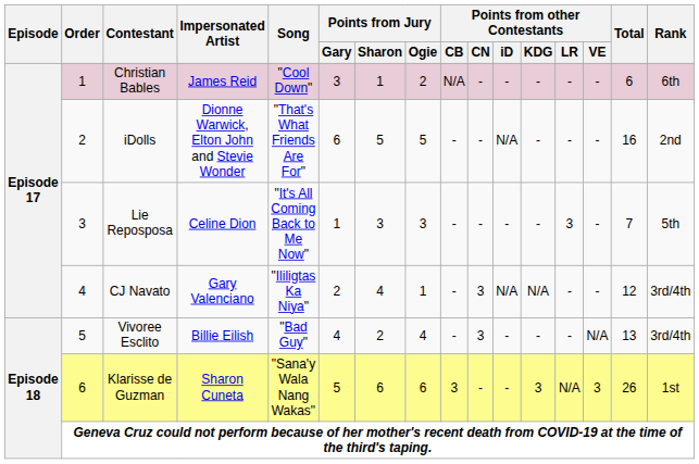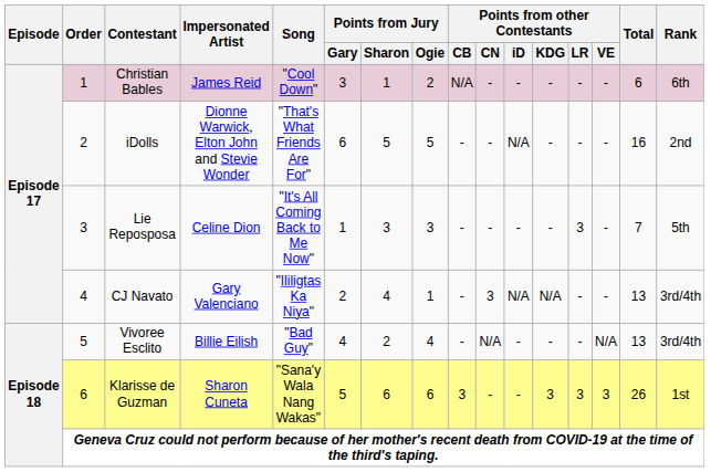CJ Navato | Total: 12 -> 13
Vivoree Esclito | Points from other Contestants / CN: 3 -> N/A
Klarisse de Guzman | Points from other Contestants / LR: N/A -> 3
